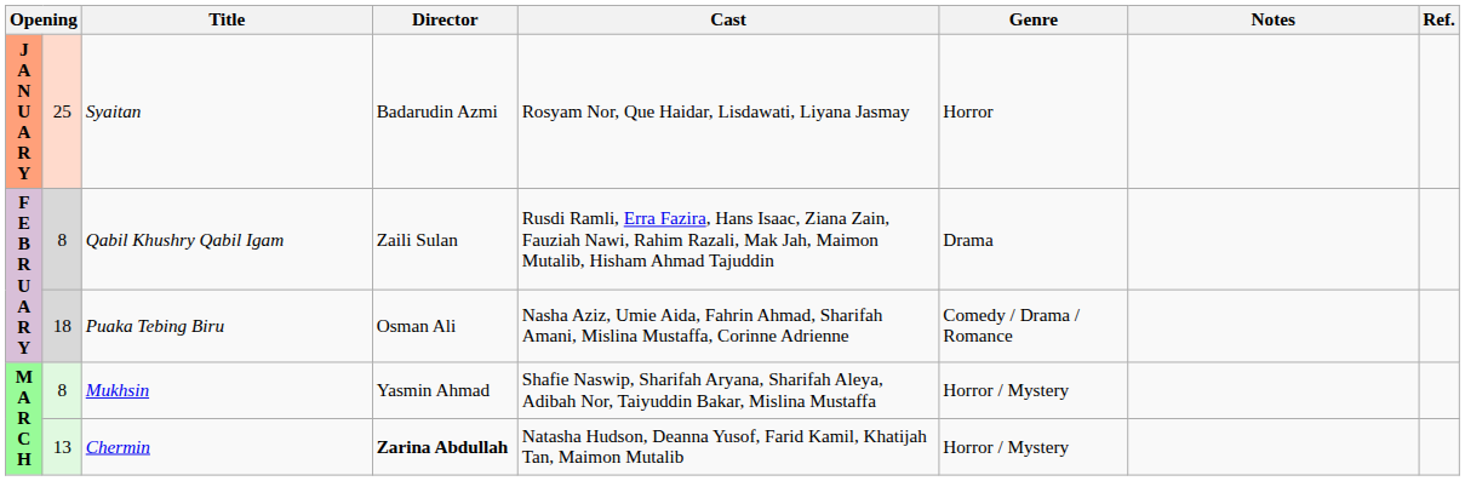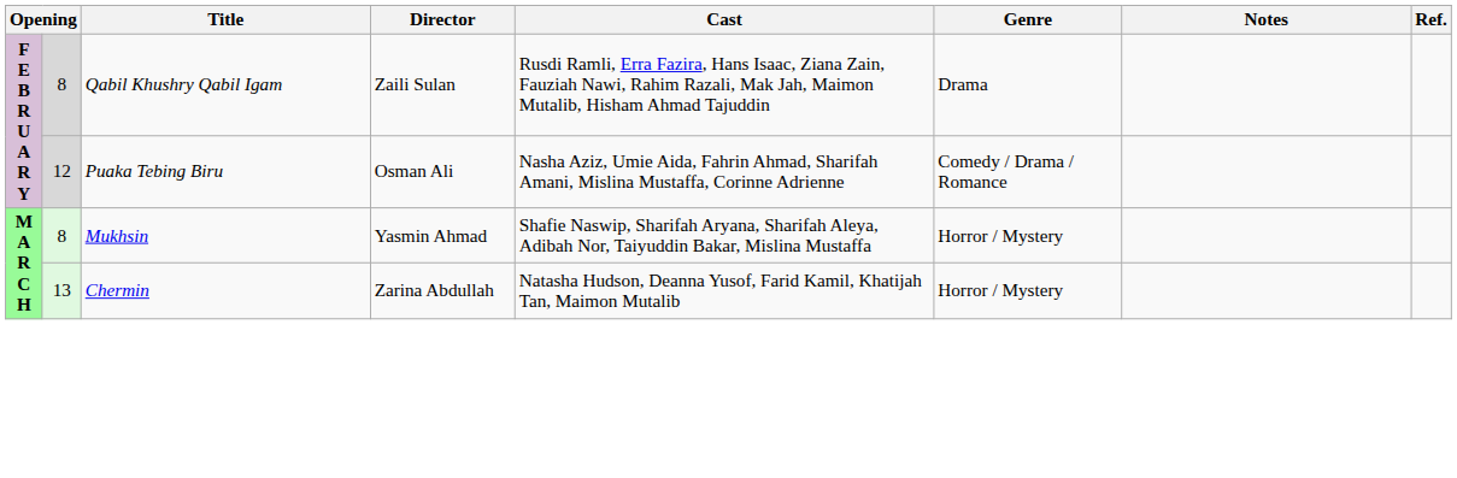- row: J A N U A R Y | 25 | Syaitan | Badarudin Azmi | Rosyam Nor, Que Haidar, Lisdawati, Liyana Jasmay | Horror
Puaka Tebing Biru | column 2: 18 -> 12
Chermin | Director: bold -> normal
